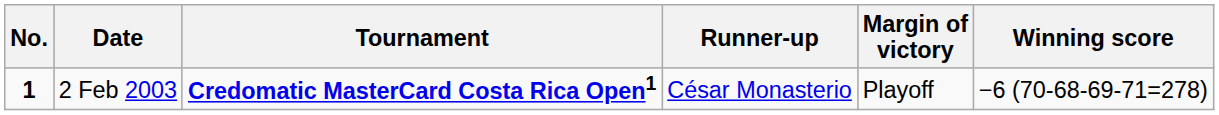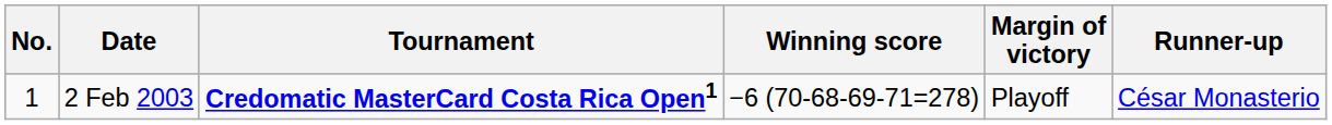columns swapped: Winning score <-> Runner-up
2 Feb 2003 | No.: bold -> normal
